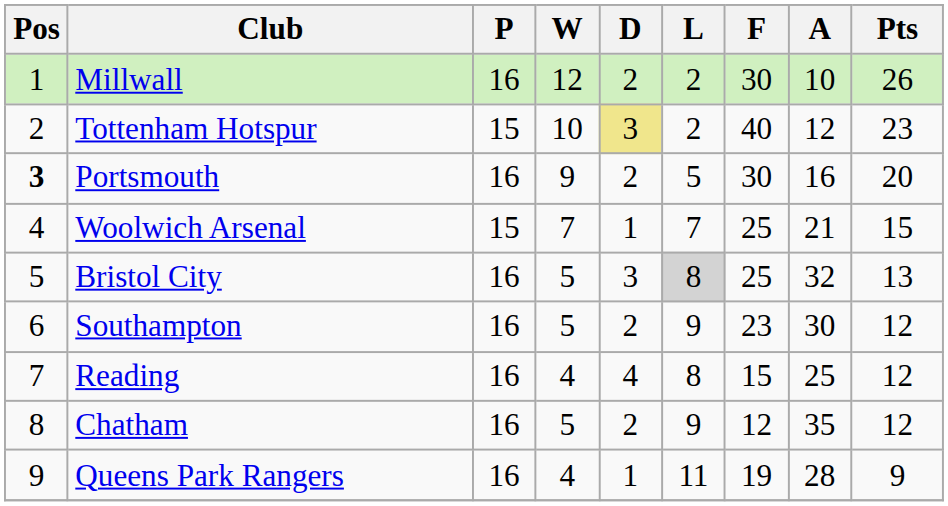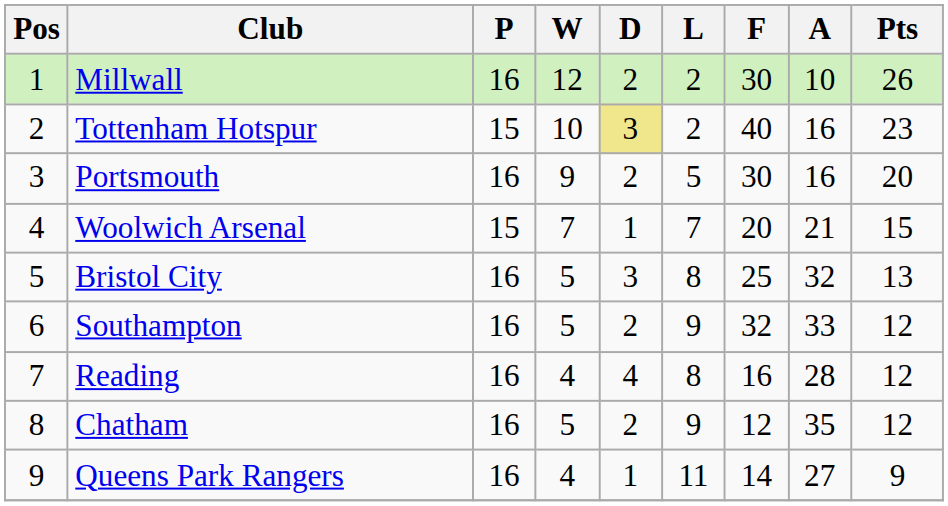Tottenham Hotspur | A: 12 -> 16
Portsmouth | Pos: bold -> normal
Woolwich Arsenal | F: 25 -> 20
Bristol City | L: lightgrey background -> no background
Southampton | F: 23 -> 32
Southampton | A: 30 -> 33
Reading | F: 15 -> 16
Reading | A: 25 -> 28
Queens Park Rangers | F: 19 -> 14
Queens Park Rangers | A: 28 -> 27
